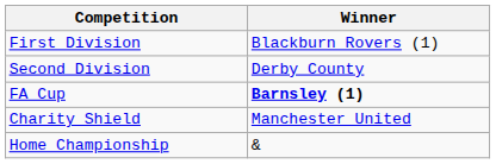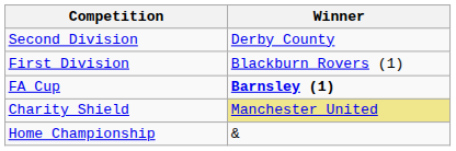rows swapped: First Division <-> Second Division
Charity Shield | Winner: no background -> khaki background
